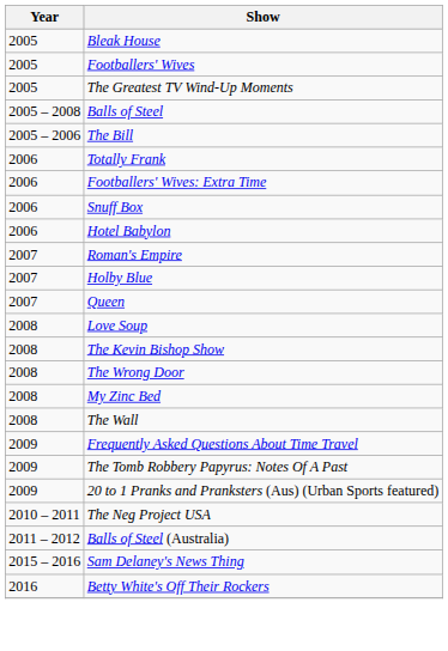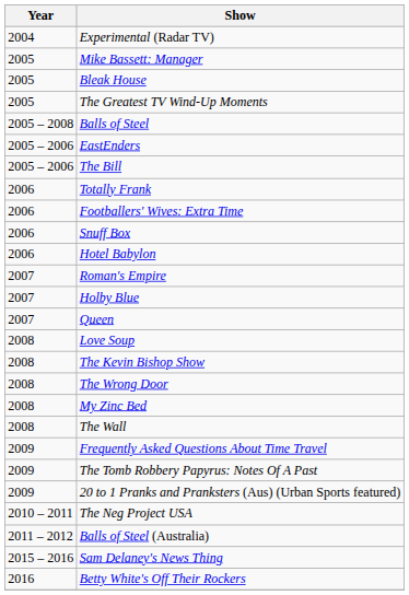+ row: 2004 | Experimental (Radar TV)
+ row: 2005 | Mike Bassett: Manager
- row: 2005 | Footballers' Wives
+ row: 2005 – 2006 | EastEnders
